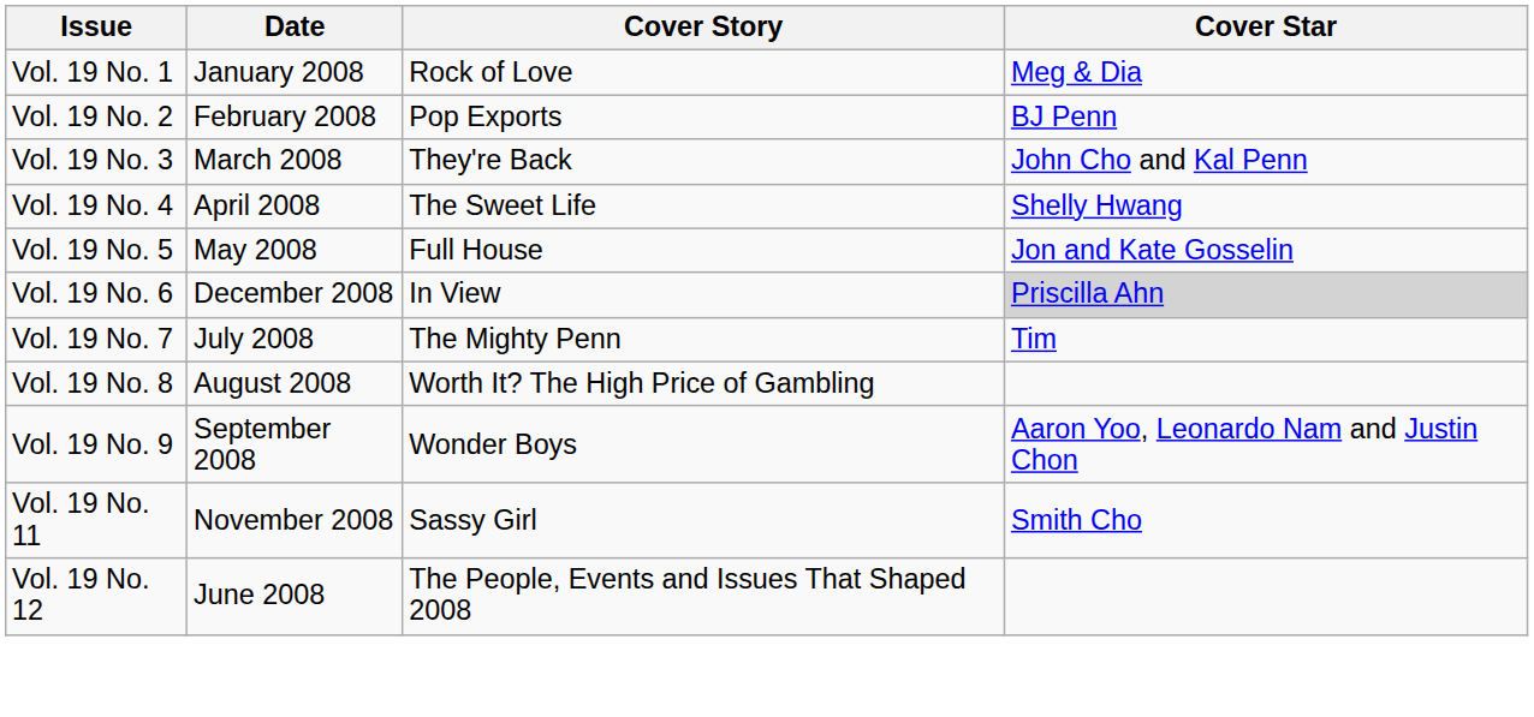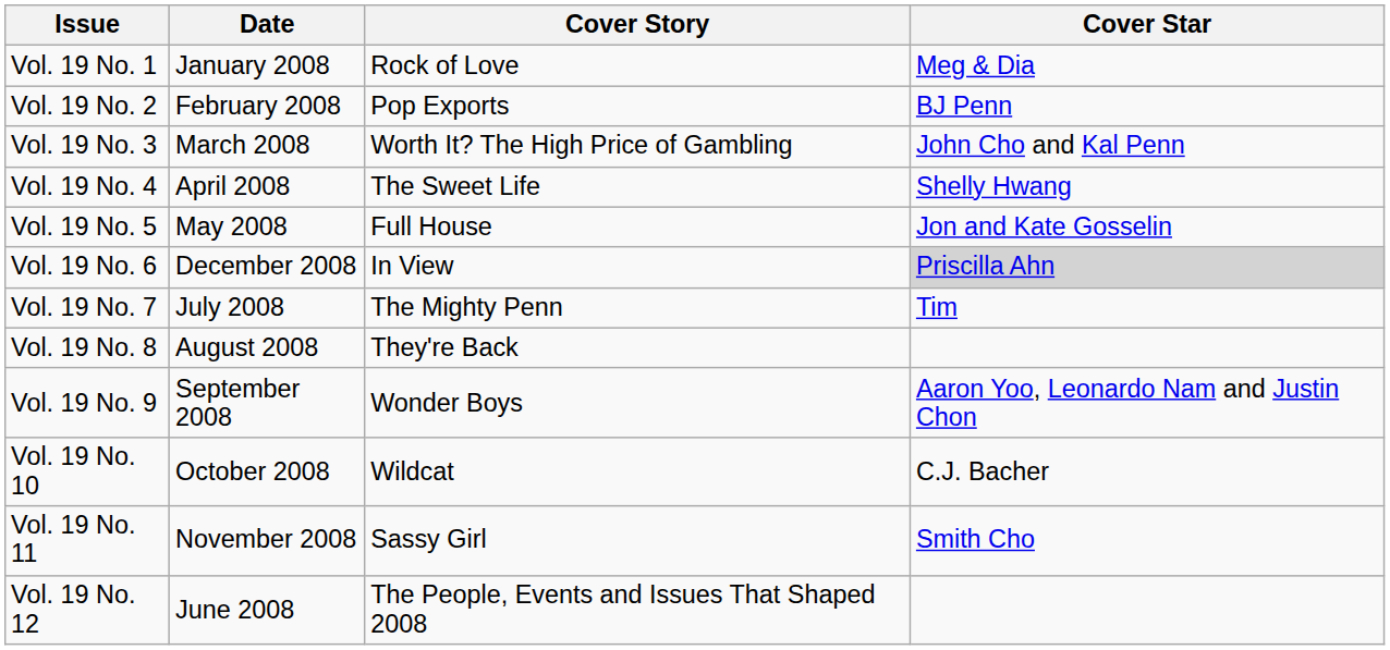Vol. 19 No. 3 | Cover Story: They're Back -> Worth It? The High Price of Gambling
Vol. 19 No. 8 | Cover Story: Worth It? The High Price of Gambling -> They're Back
+ row: Vol. 19 No. 10 | October 2008 | Wildcat | C.J. Bacher
